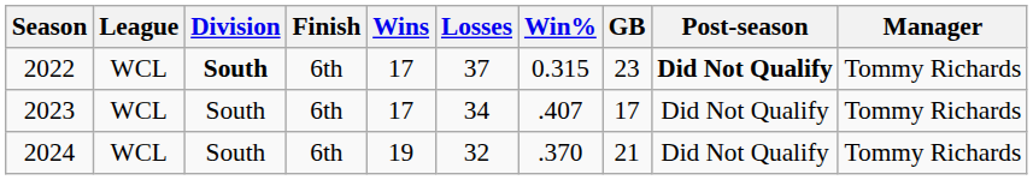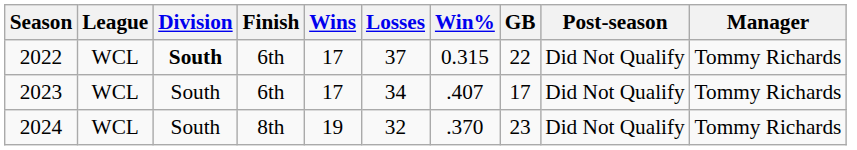2022 | GB: 23 -> 22
2022 | Post-season: bold -> normal
2024 | Finish: 6th -> 8th
2024 | GB: 21 -> 23
